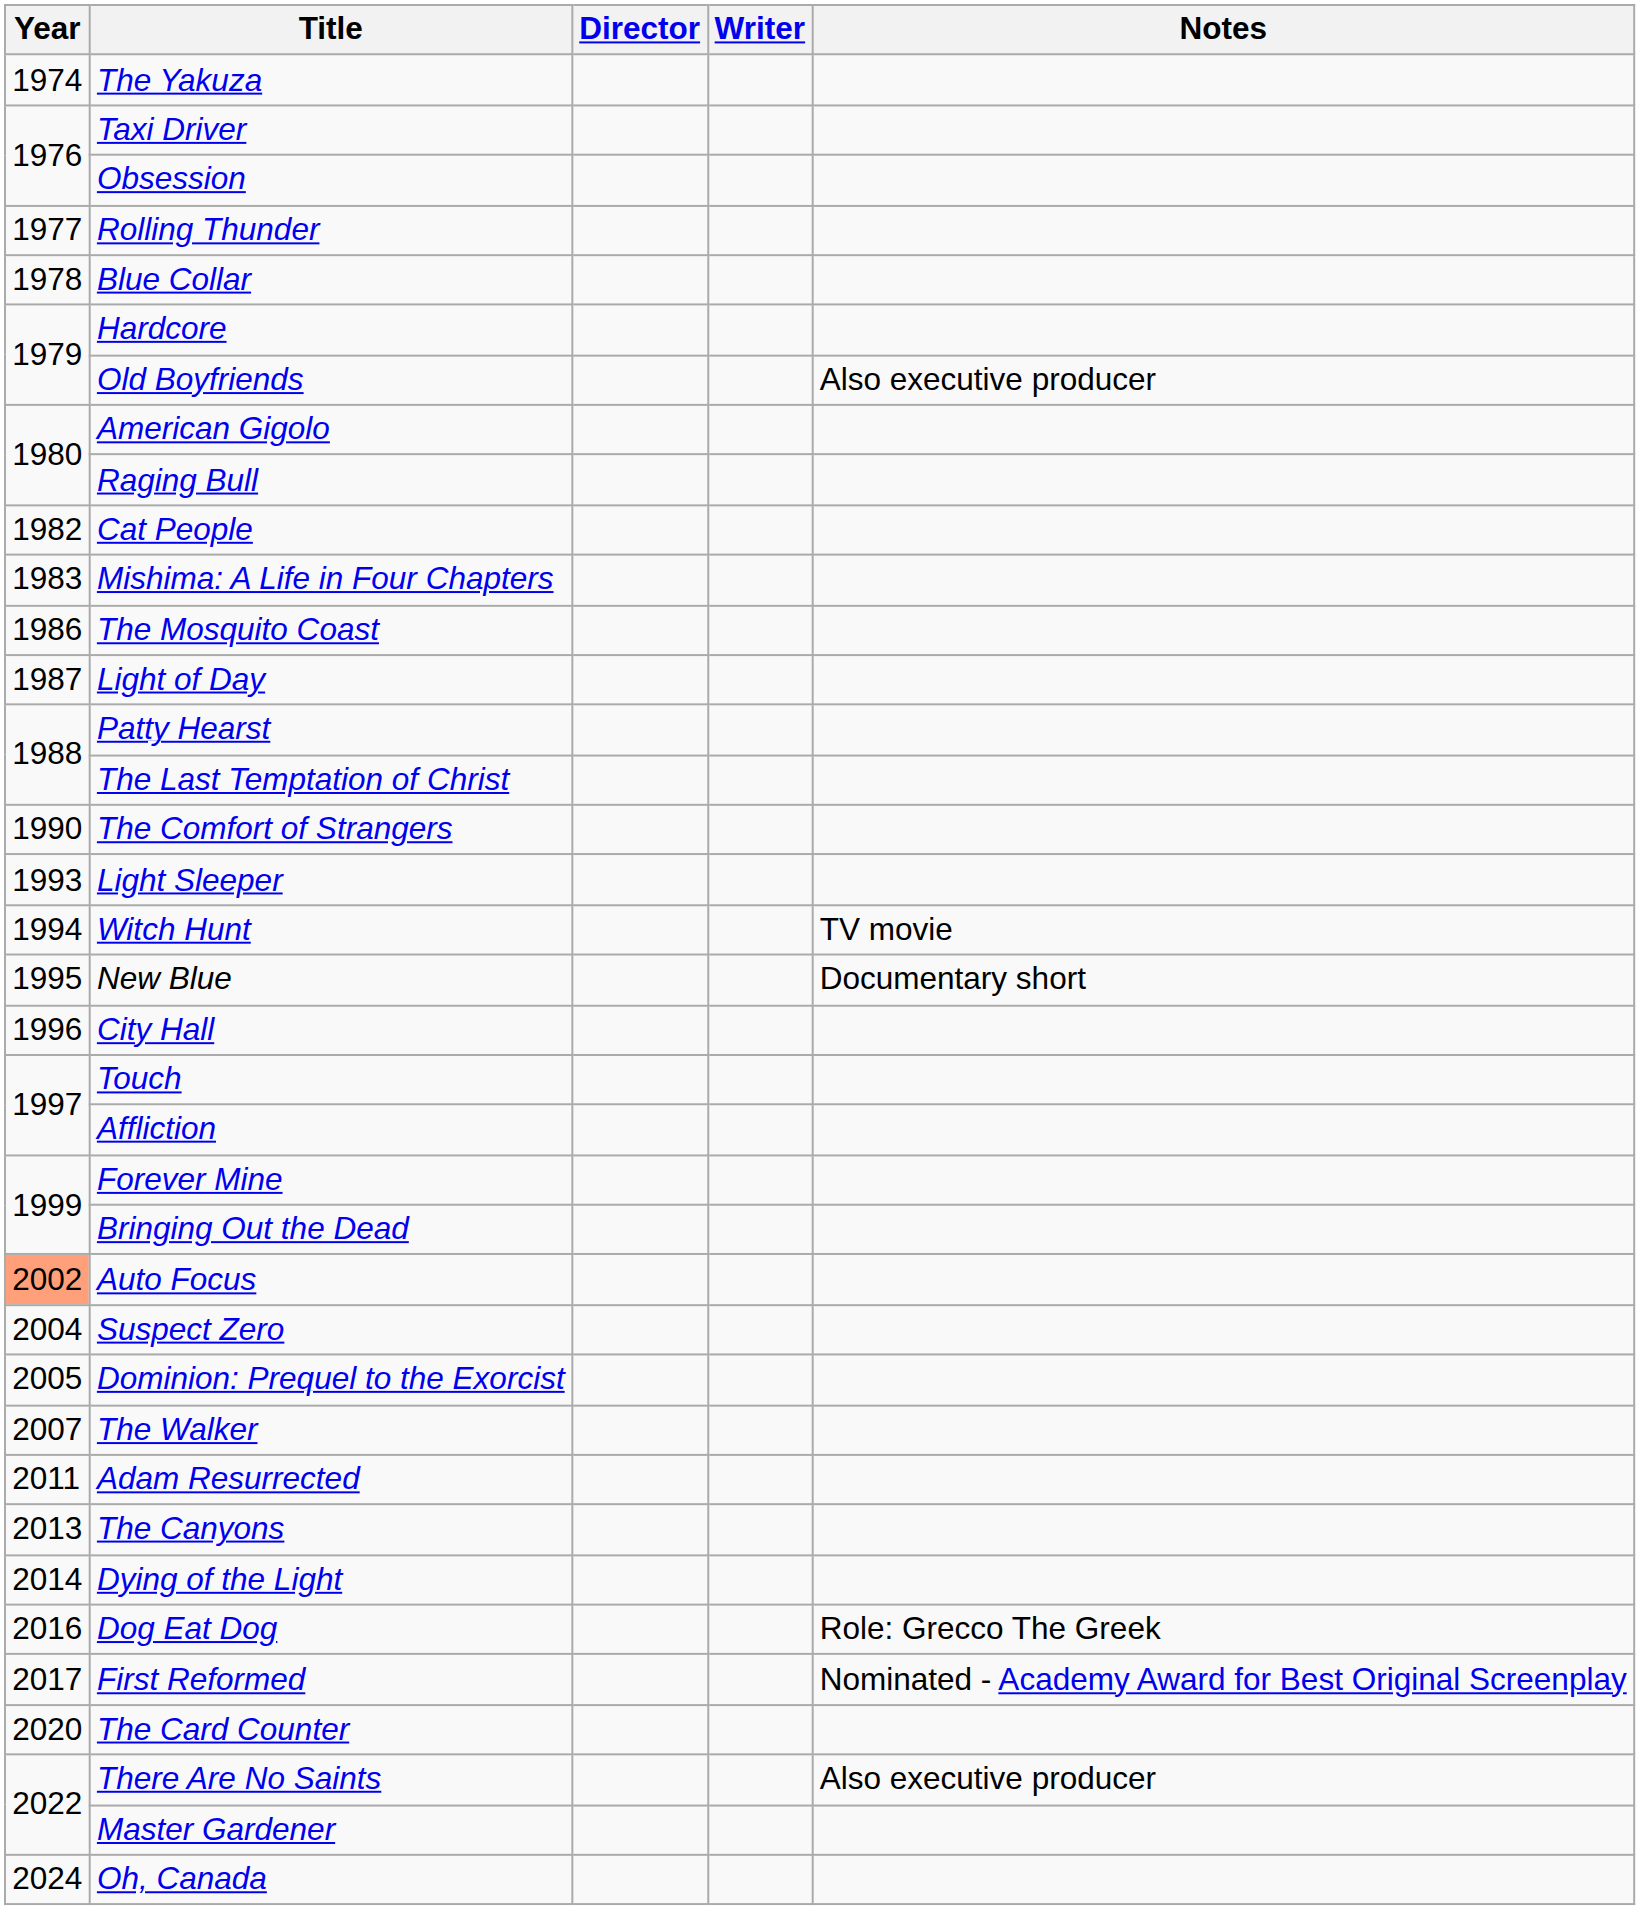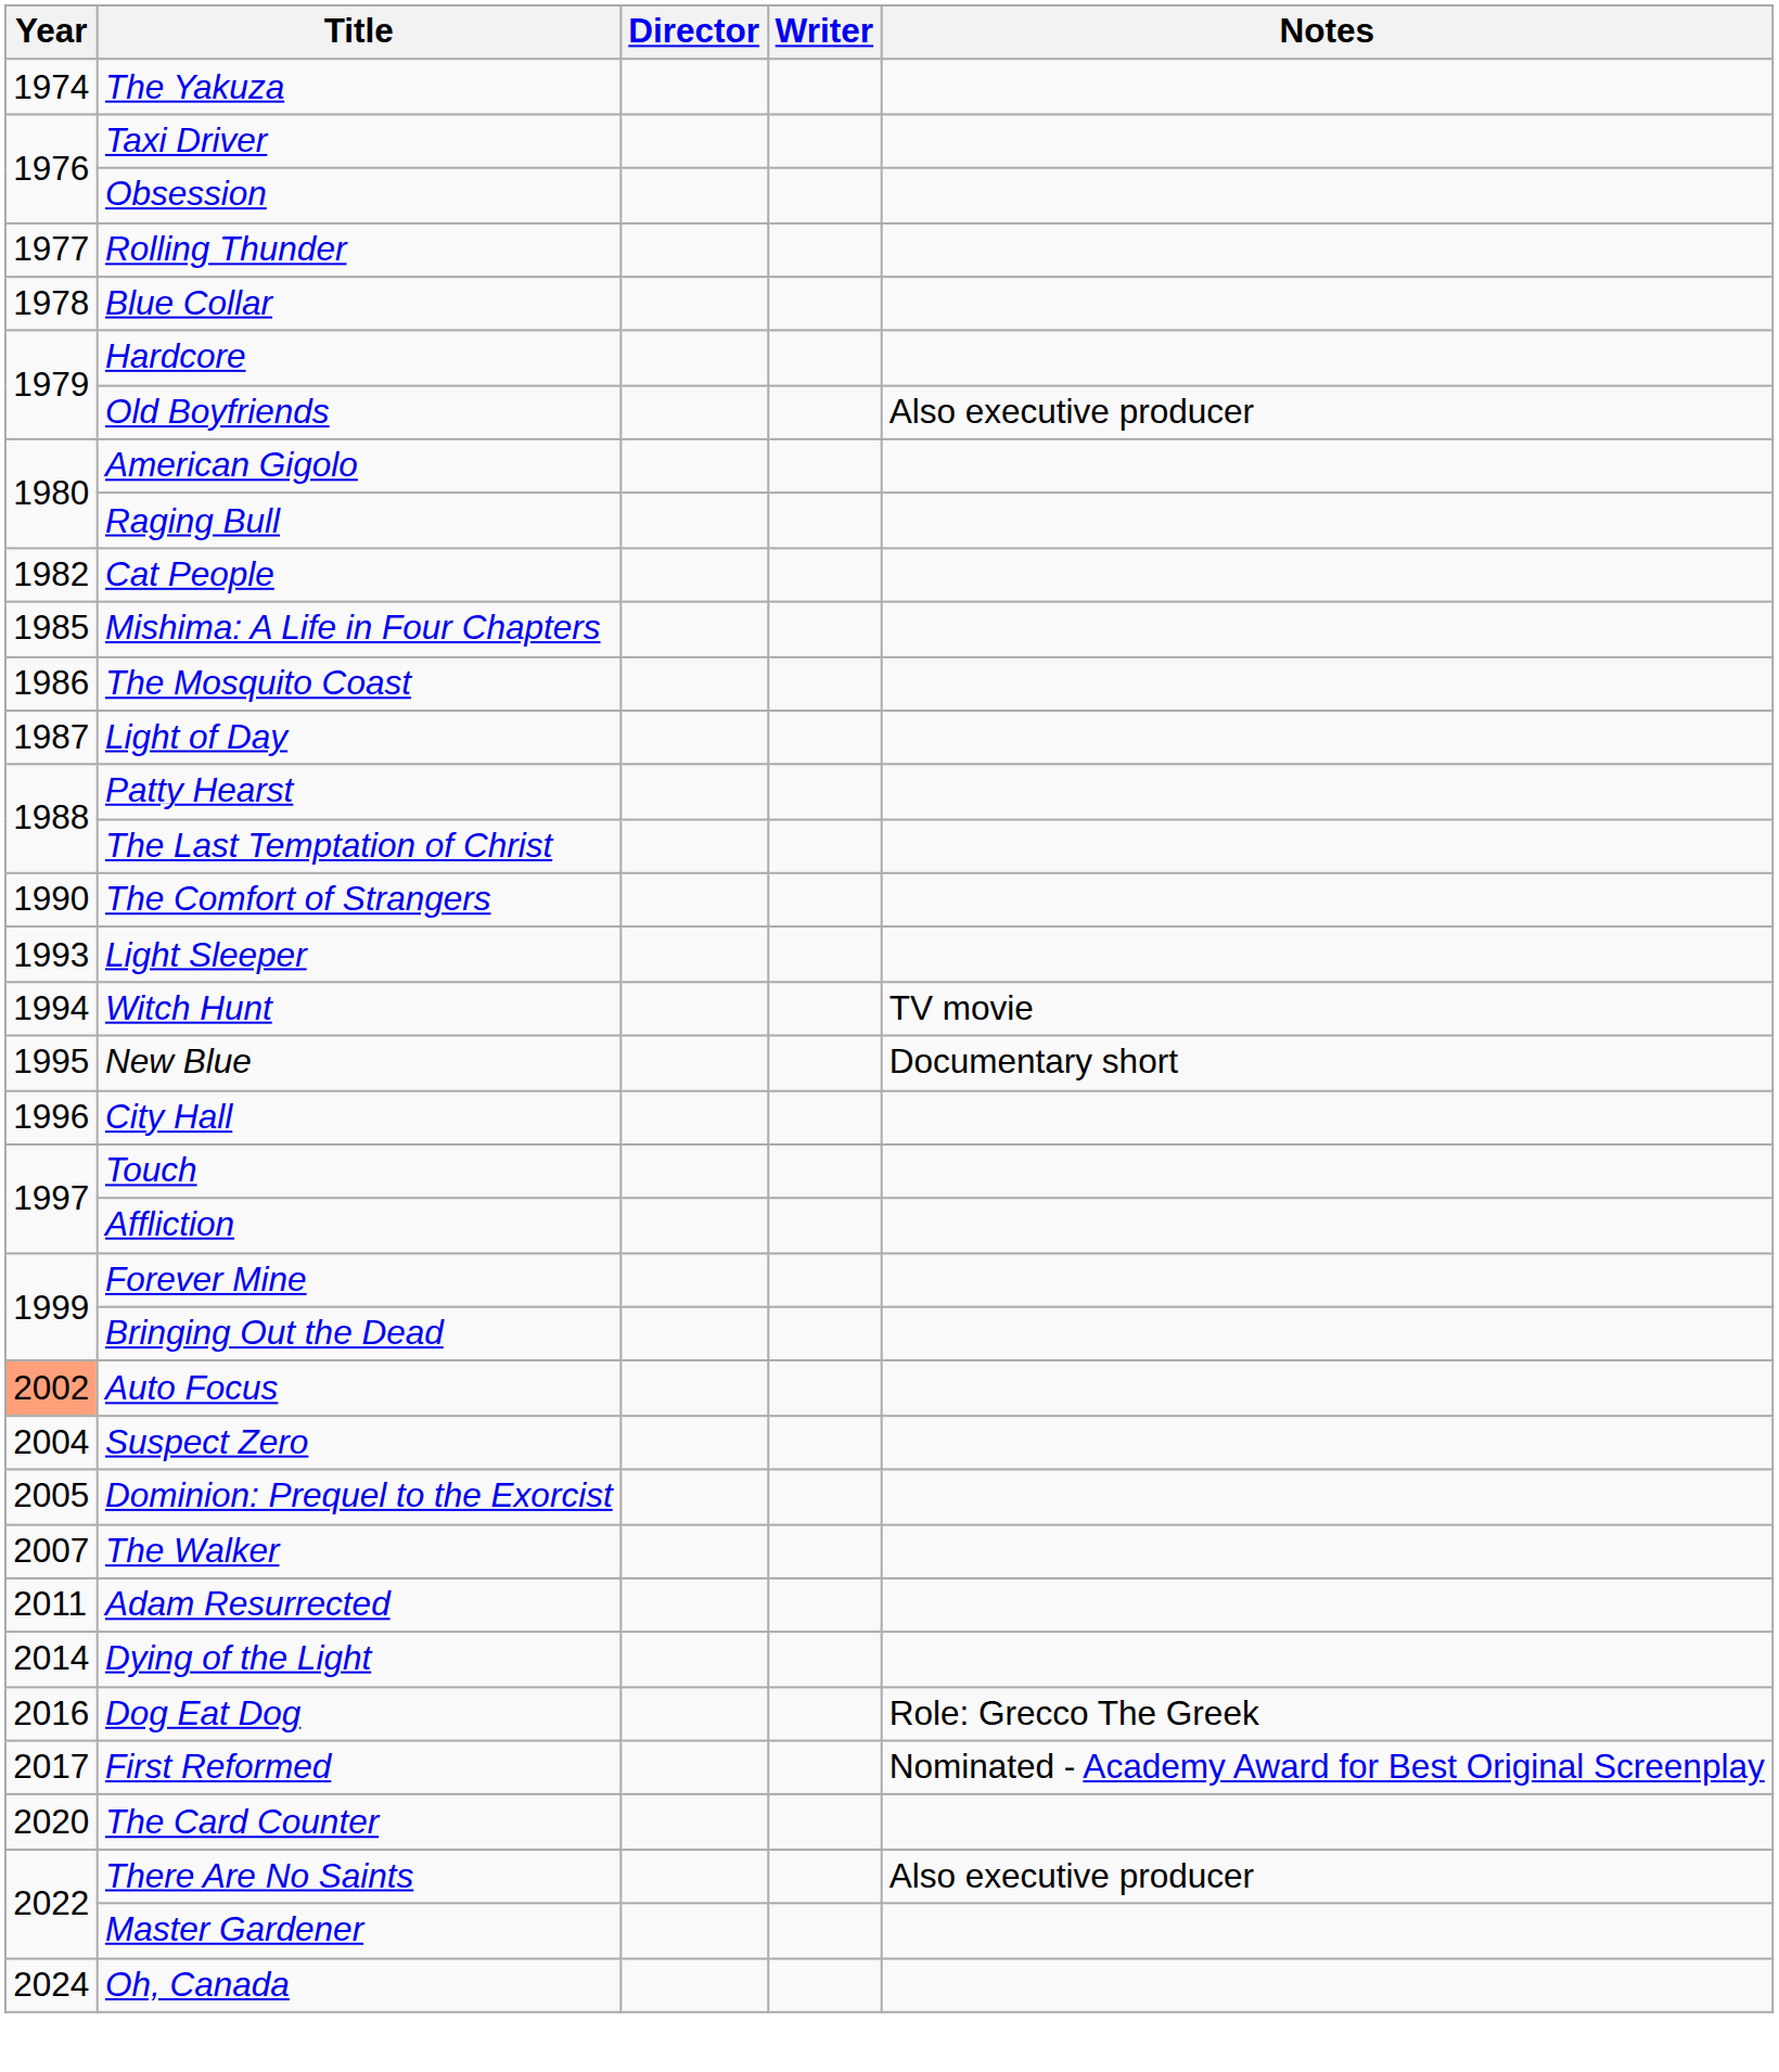Mishima: A Life in Four Chapters | Year: 1983 -> 1985
- row: 2013 | The Canyons
